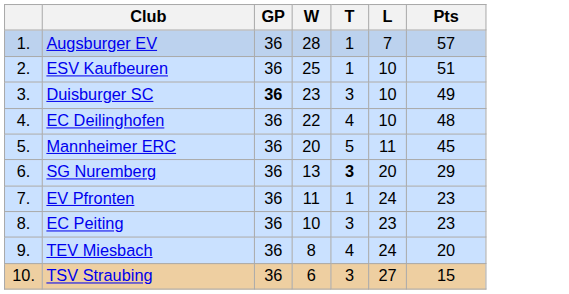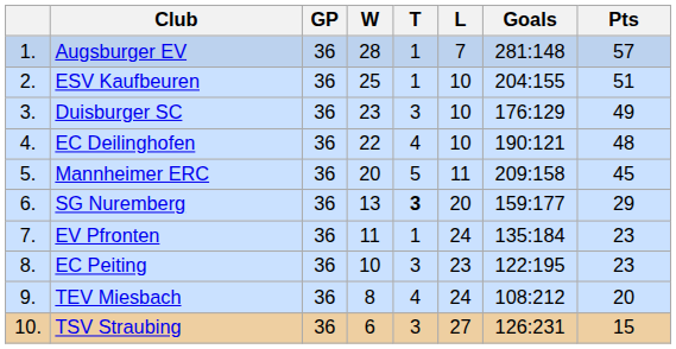+ column: Goals | 281:148 | 204:155 | 176:129 | 190:121 | 209:158 | 159:177 | 135:184 | 122:195 | 108:212 | 126:231
Duisburger SC | GP: bold -> normal
